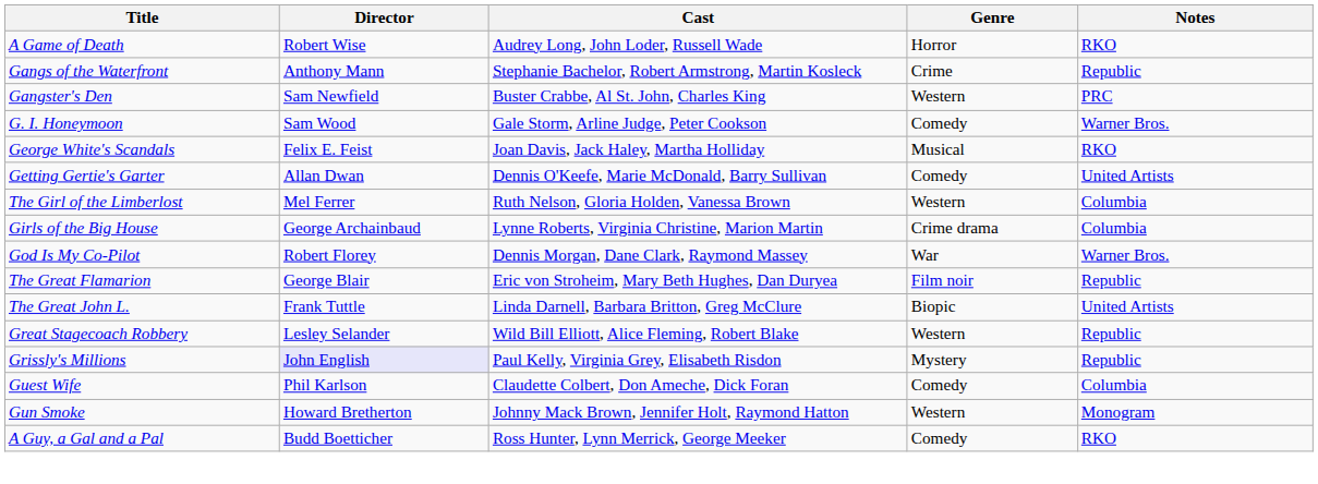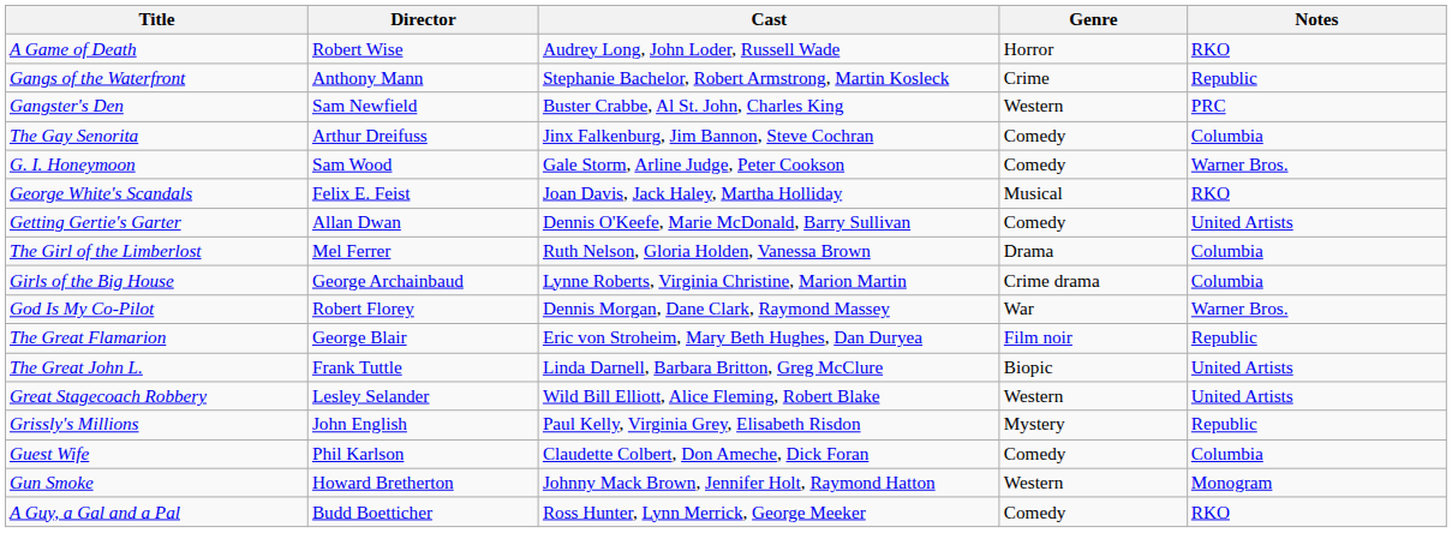+ row: The Gay Senorita | Arthur Dreifuss | Jinx Falkenburg, Jim Bannon, Steve Cochran | Comedy | Columbia
The Girl of the Limberlost | Genre: Western -> Drama
Great Stagecoach Robbery | Notes: Republic -> United Artists
Grissly's Millions | Director: lavender background -> no background
